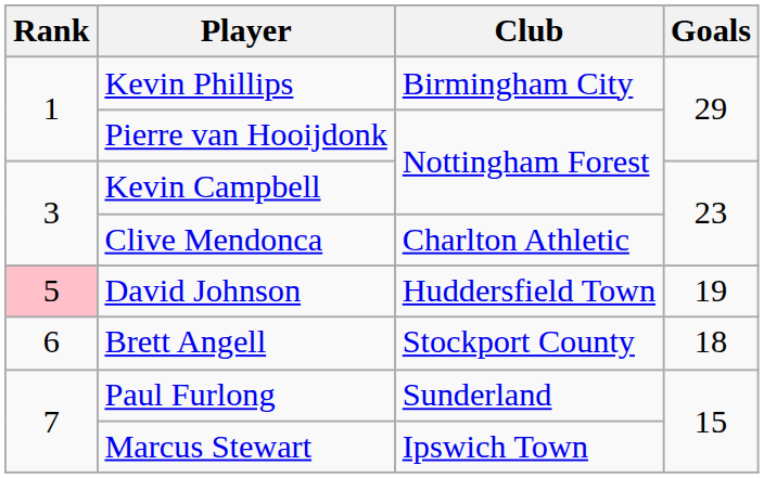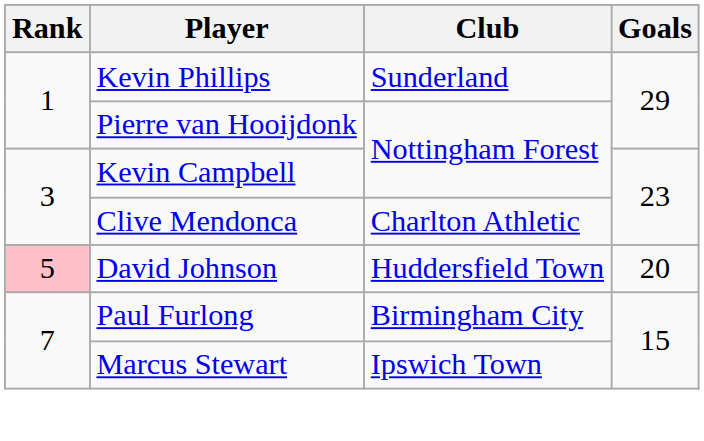Kevin Phillips | Club: Birmingham City -> Sunderland
David Johnson | Goals: 19 -> 20
- row: 6 | Brett Angell | Stockport County | 18
Paul Furlong | Club: Sunderland -> Birmingham City
